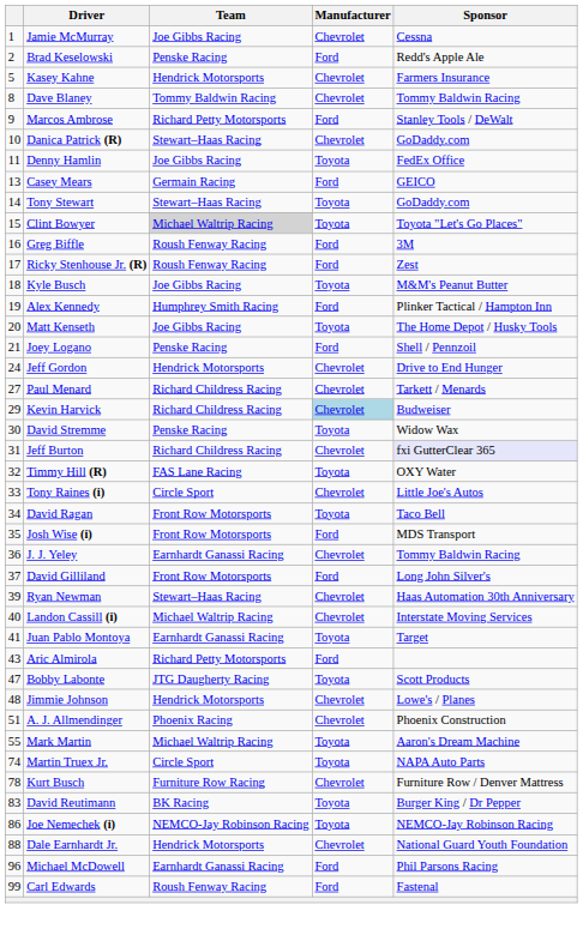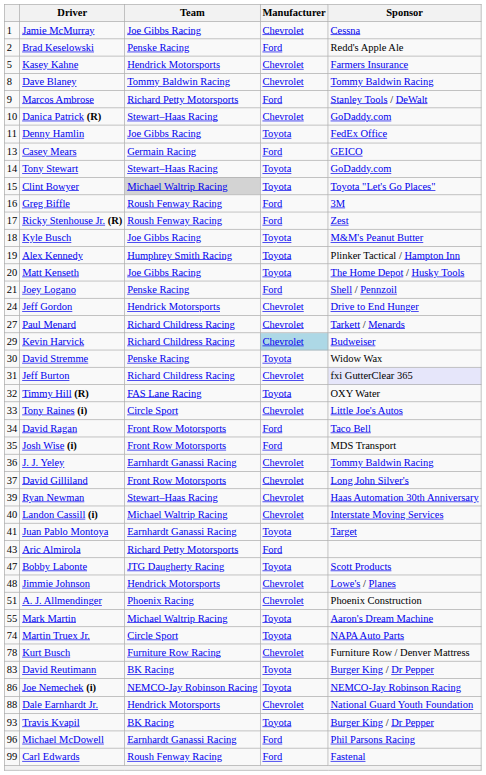Alex Kennedy | Manufacturer: Ford -> Toyota
David Ragan | Manufacturer: Toyota -> Ford
David Gilliland | Manufacturer: Ford -> Chevrolet
+ row: 93 | Travis Kvapil | BK Racing | Toyota | Burger King / Dr Pepper
